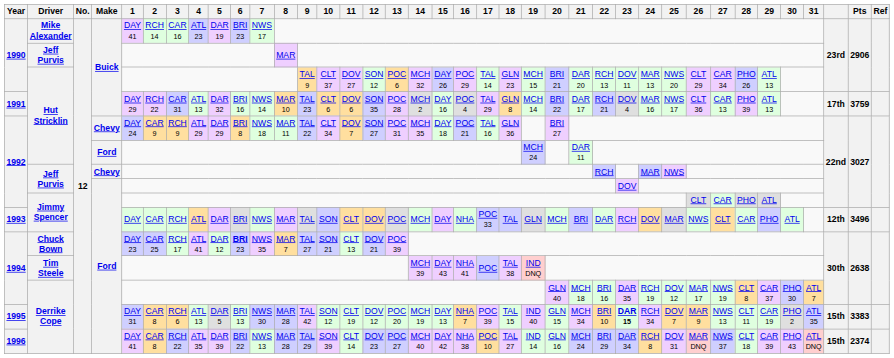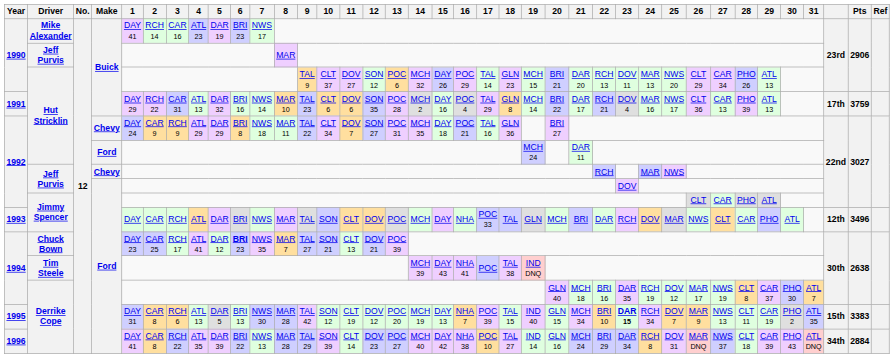1996 | column 36: 15th -> 34th
1996 | Pts: 2374 -> 2884
